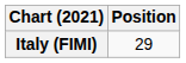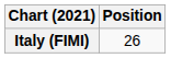Italy (FIMI) | Position: 29 -> 26
